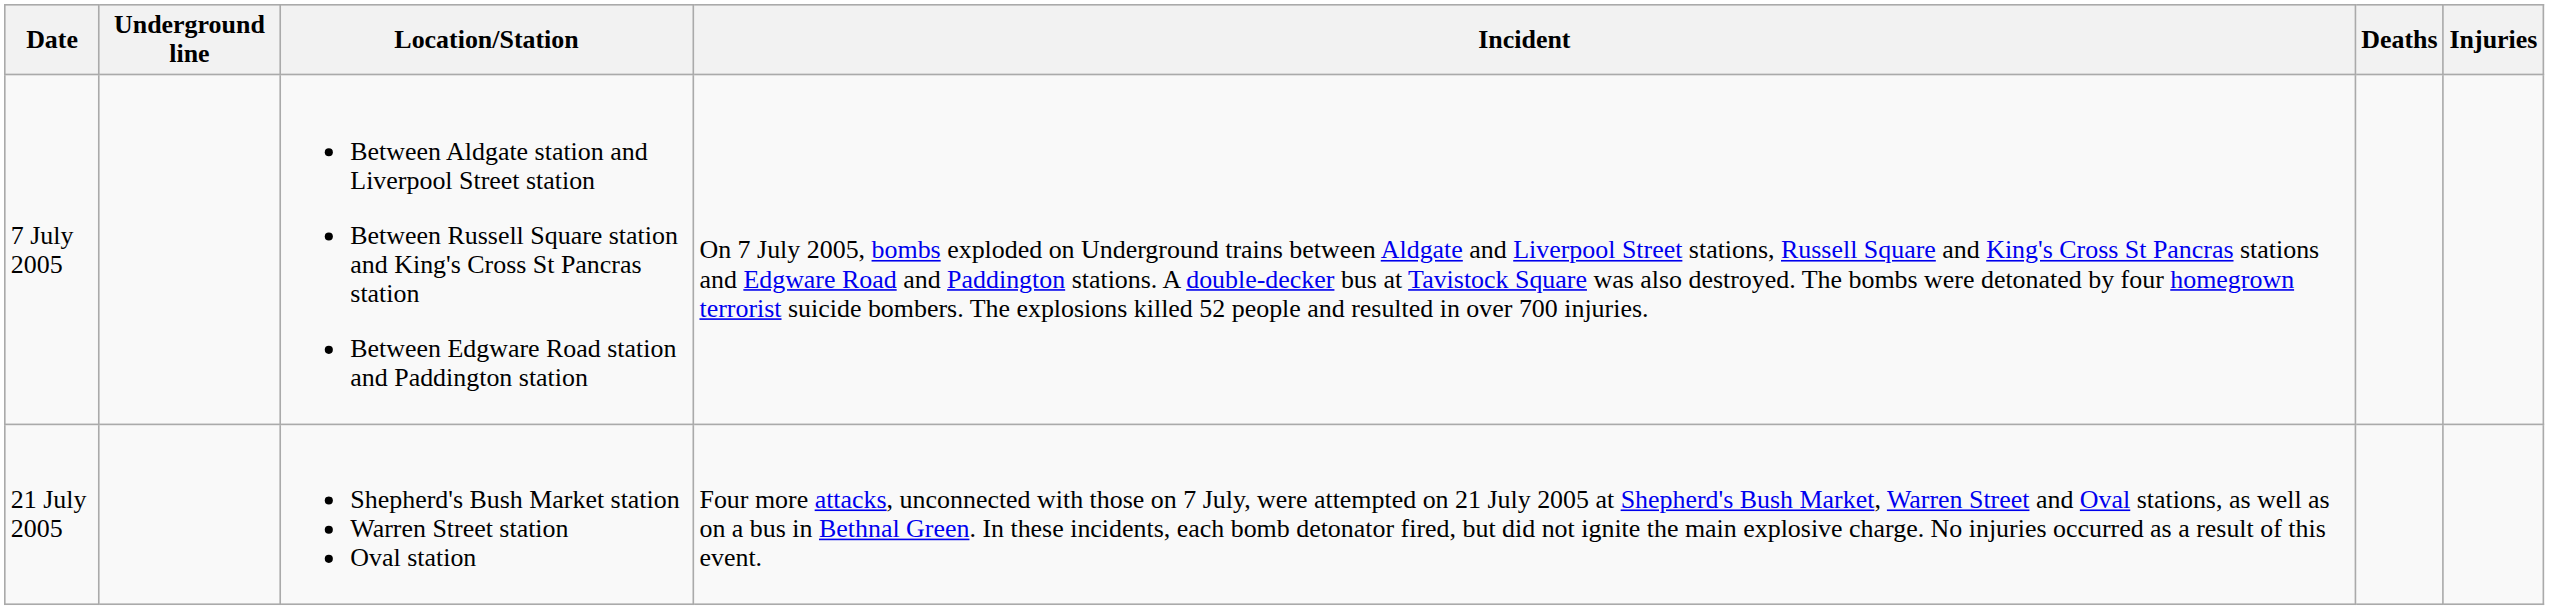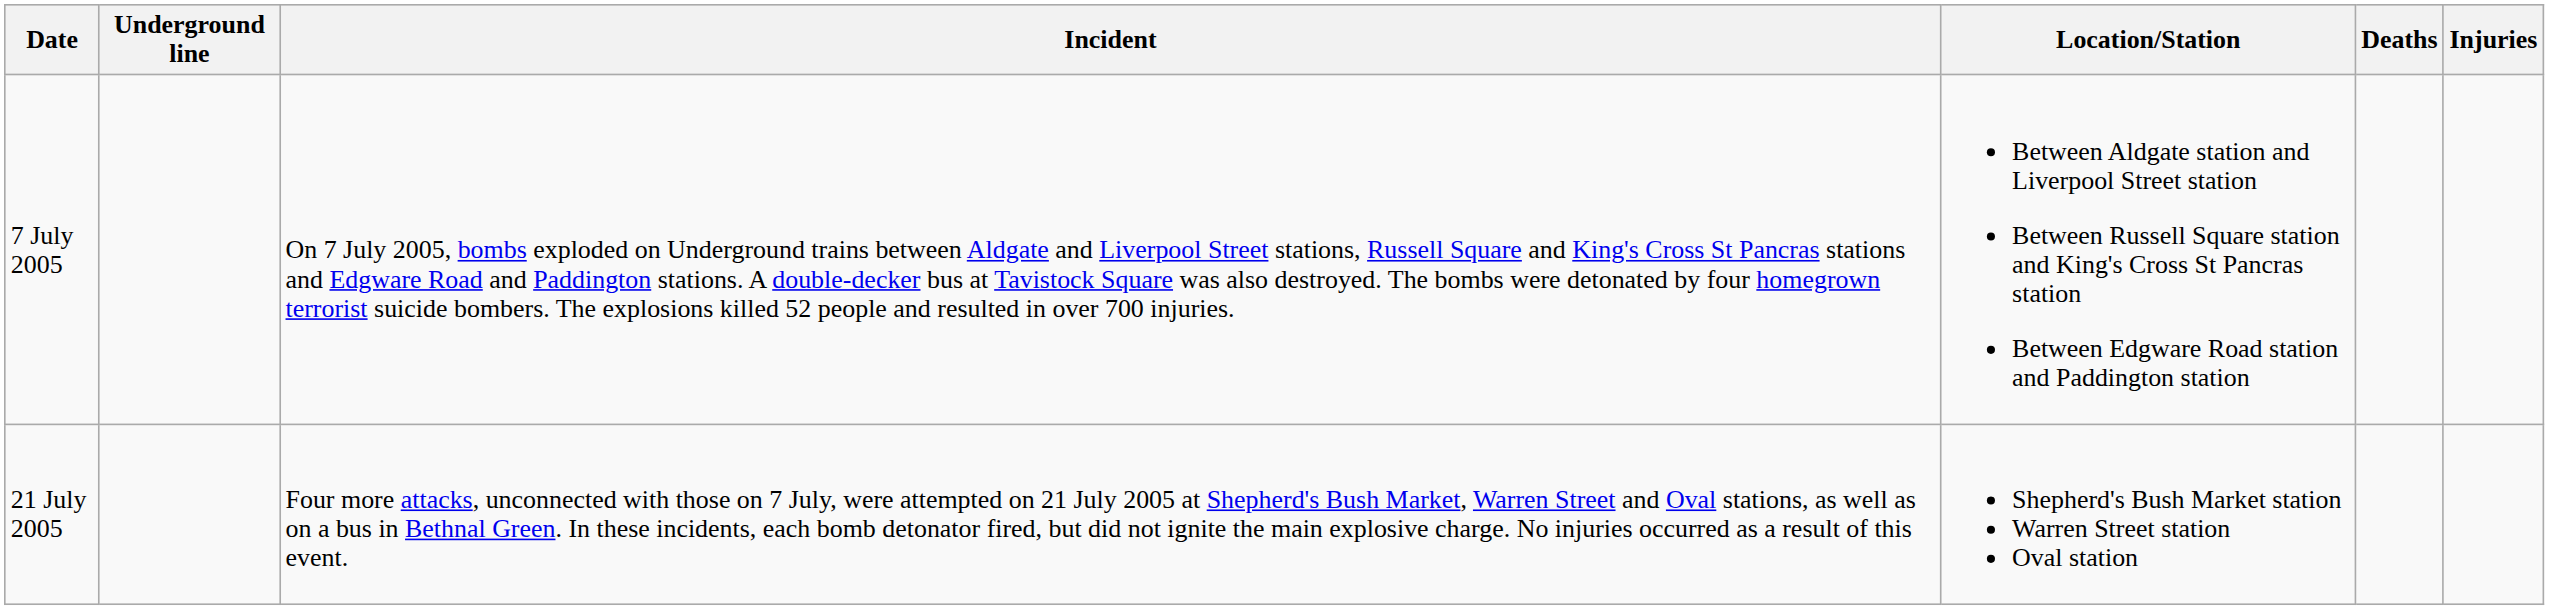columns swapped: Location/Station <-> Incident
